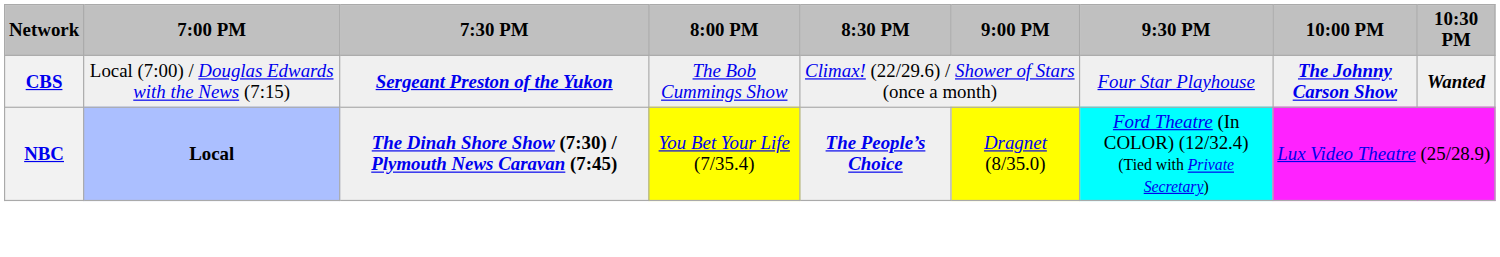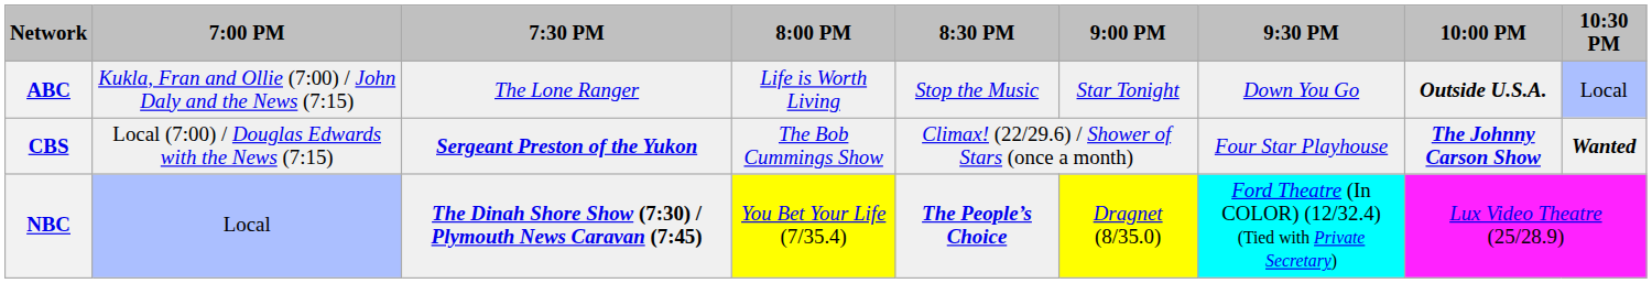+ row: ABC | Kukla, Fran and Ollie (7:00) / John Daly and the News (7:15) | The Lone Ranger | Life is Worth Living | Stop the Music | Star Tonight | Down You Go | Outside U.S.A. | Local
NBC | 7:00 PM: bold -> normal
